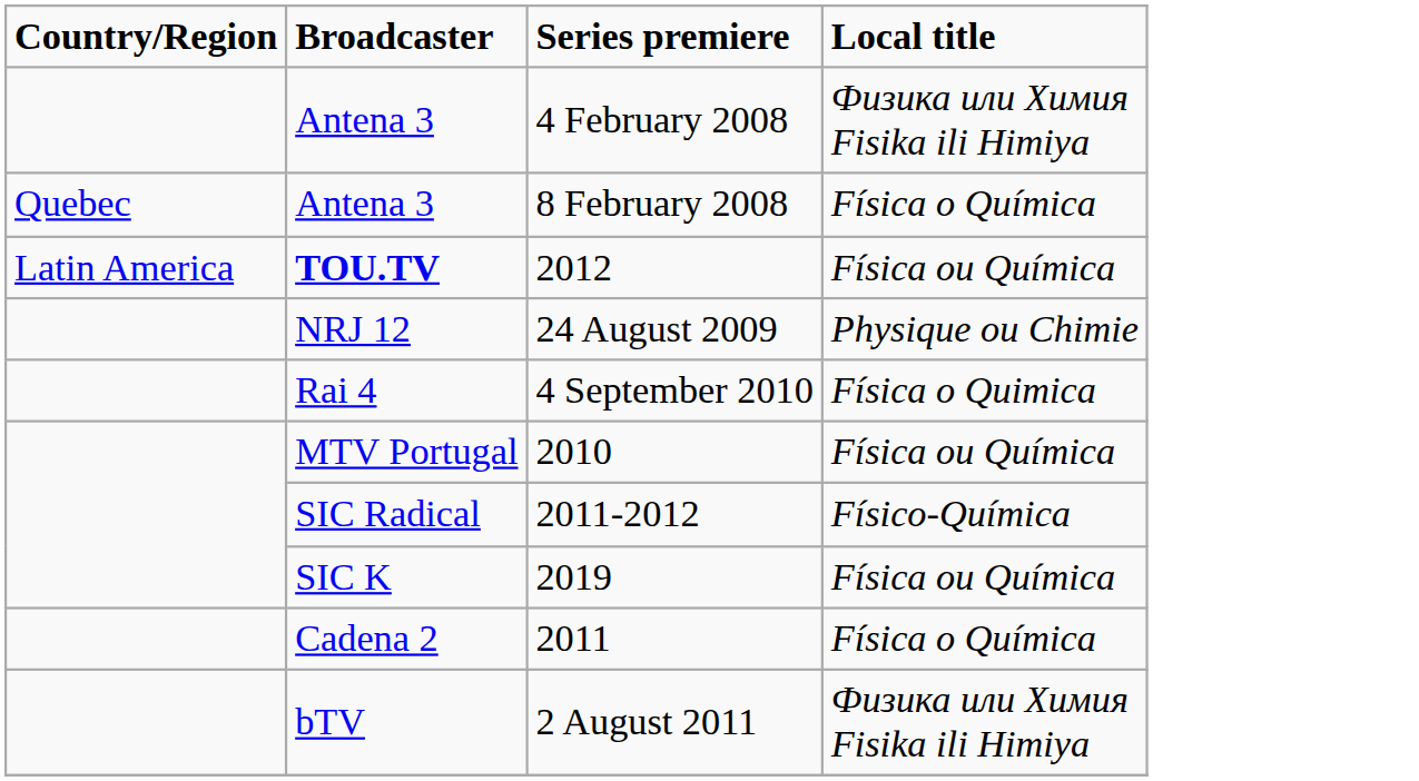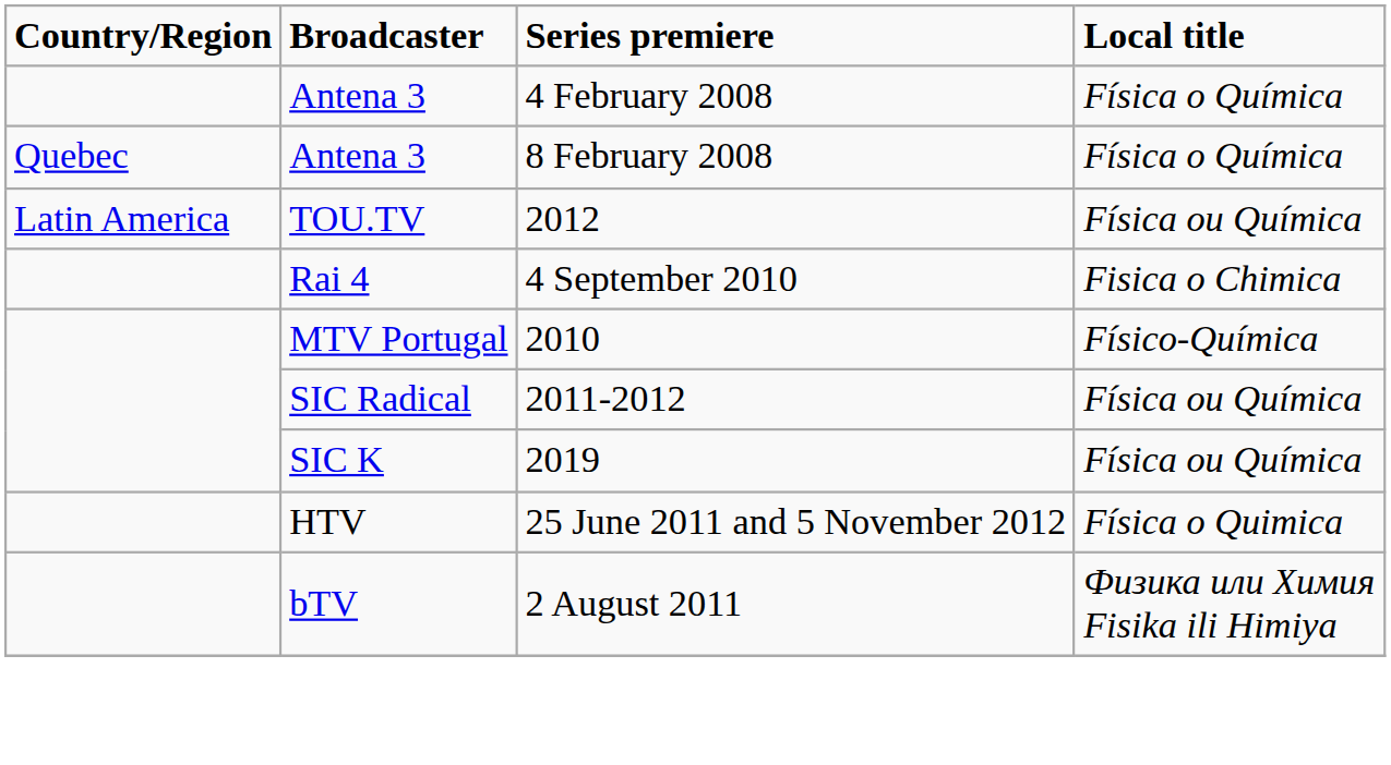4 February 2008 | Local title: Физика или Химия Fisika ili Himiya -> Física o Química
2012 | Broadcaster: bold -> normal
- row: NRJ 12 | 24 August 2009 | Physique ou Chimie
4 September 2010 | Local title: Física o Quimica -> Fisica o Chimica
2010 | Local title: Física ou Química -> Físico-Química
2011-2012 | Local title: Físico-Química -> Física ou Química
- row: Cadena 2 | 2011 | Física o Química
+ row: HTV | 25 June 2011 and 5 November 2012 | Física o Quimica
